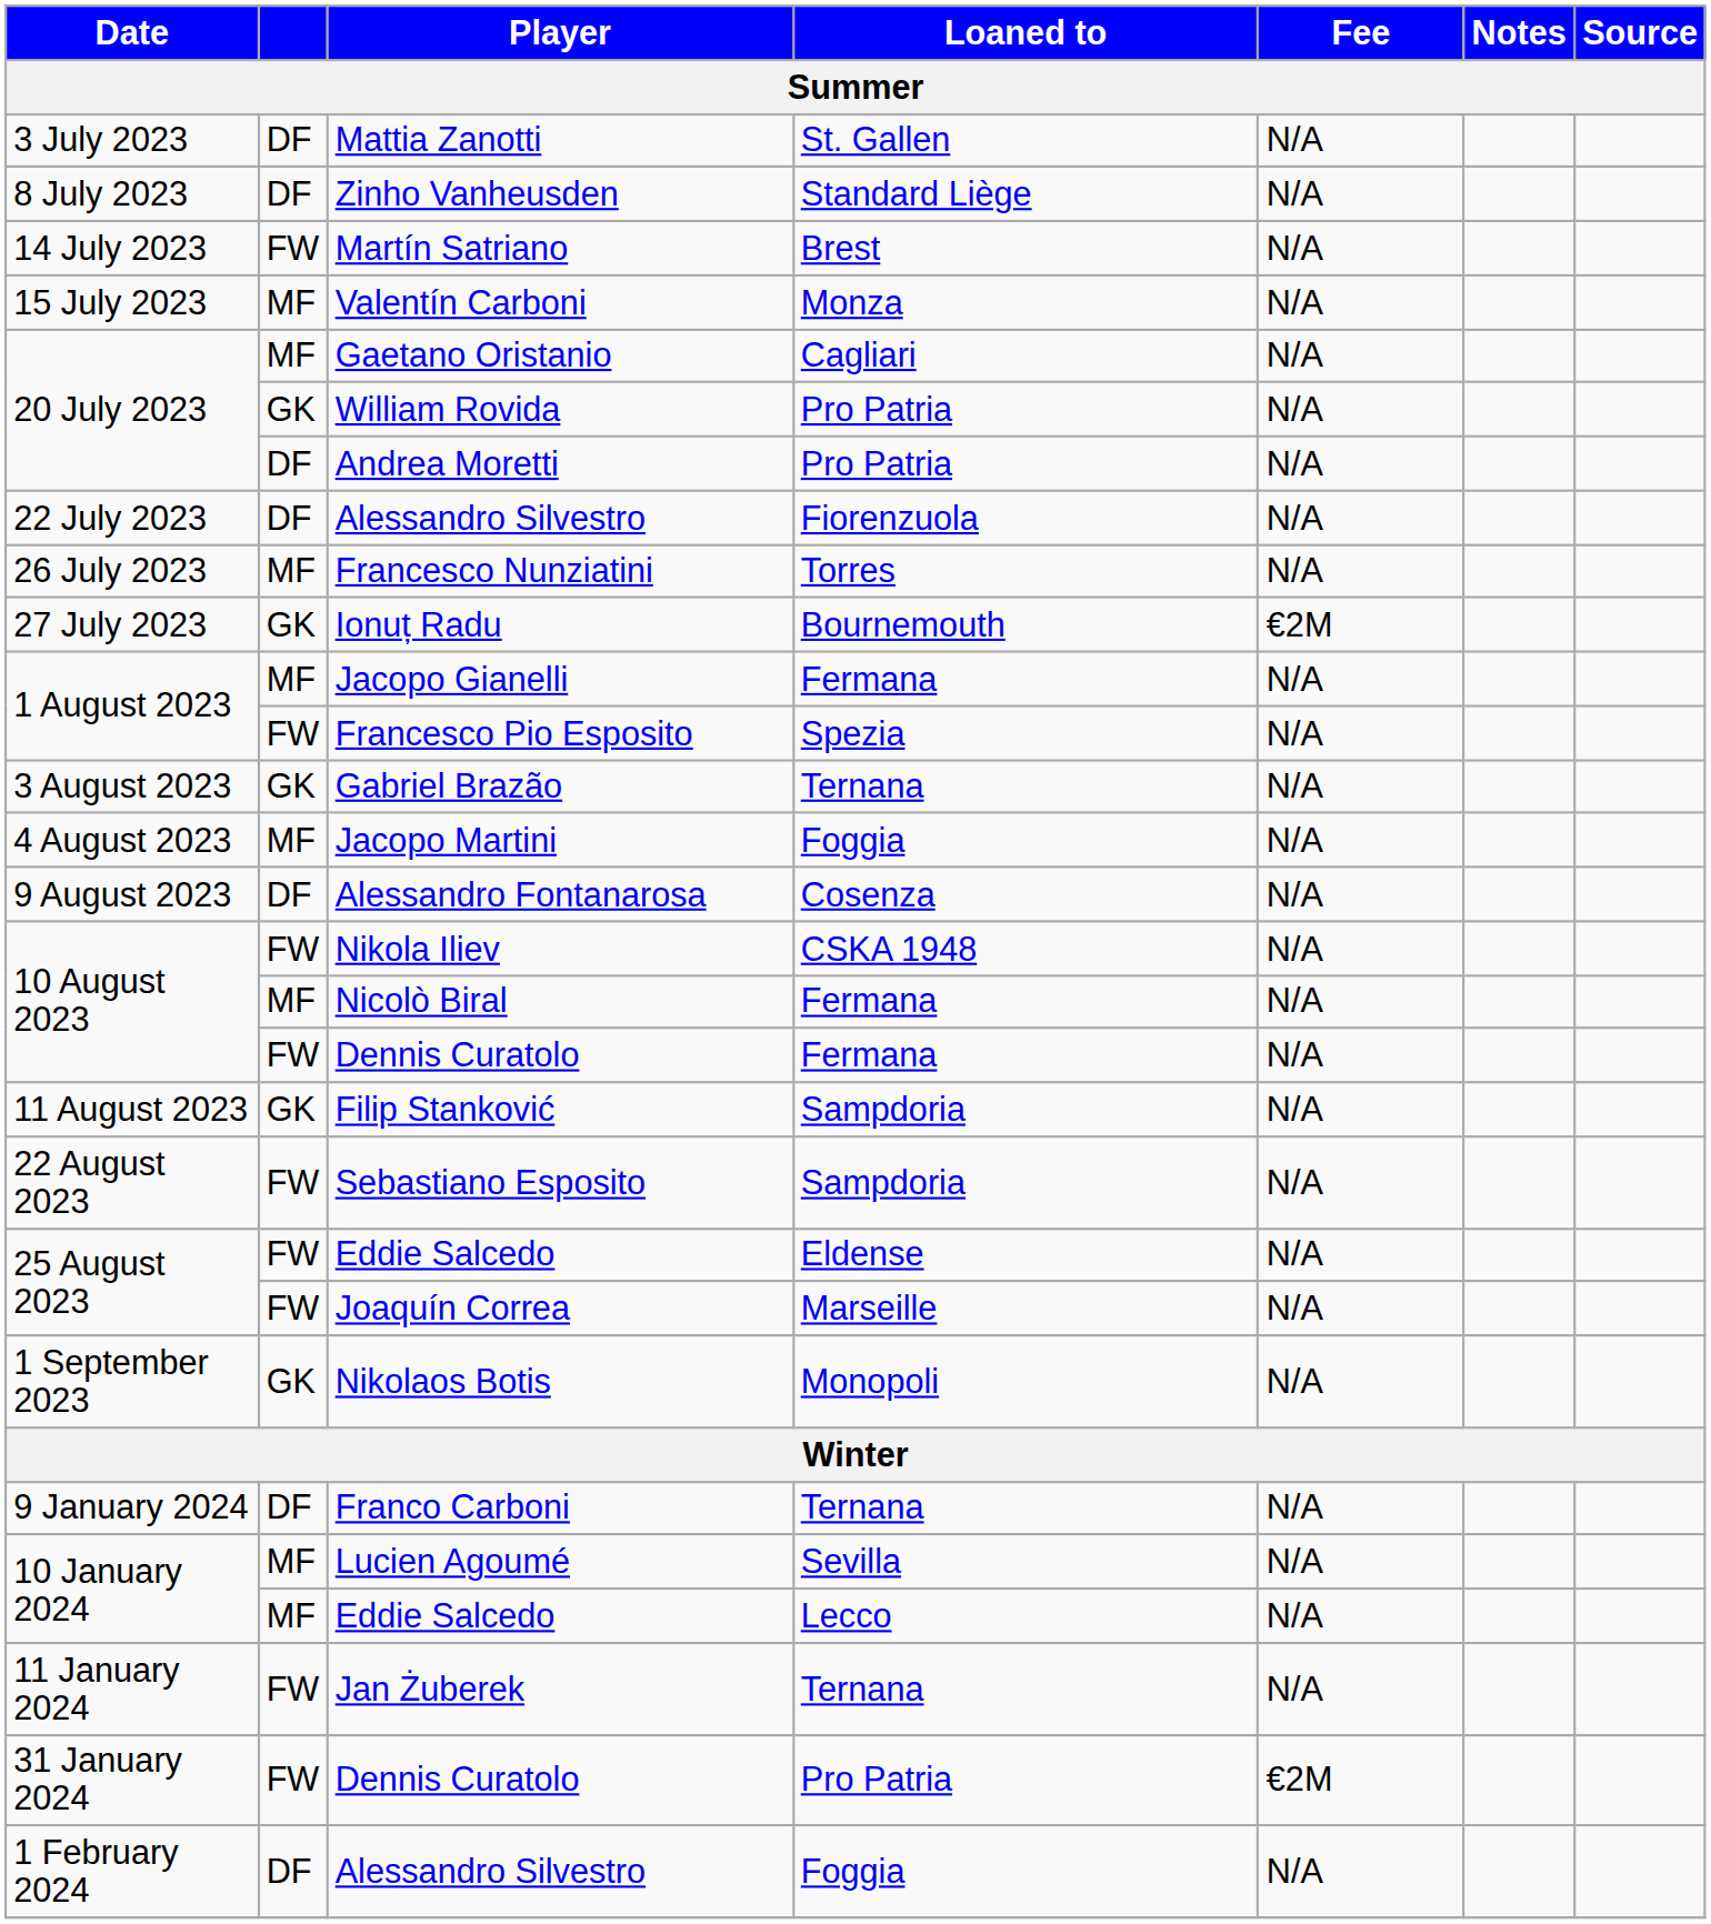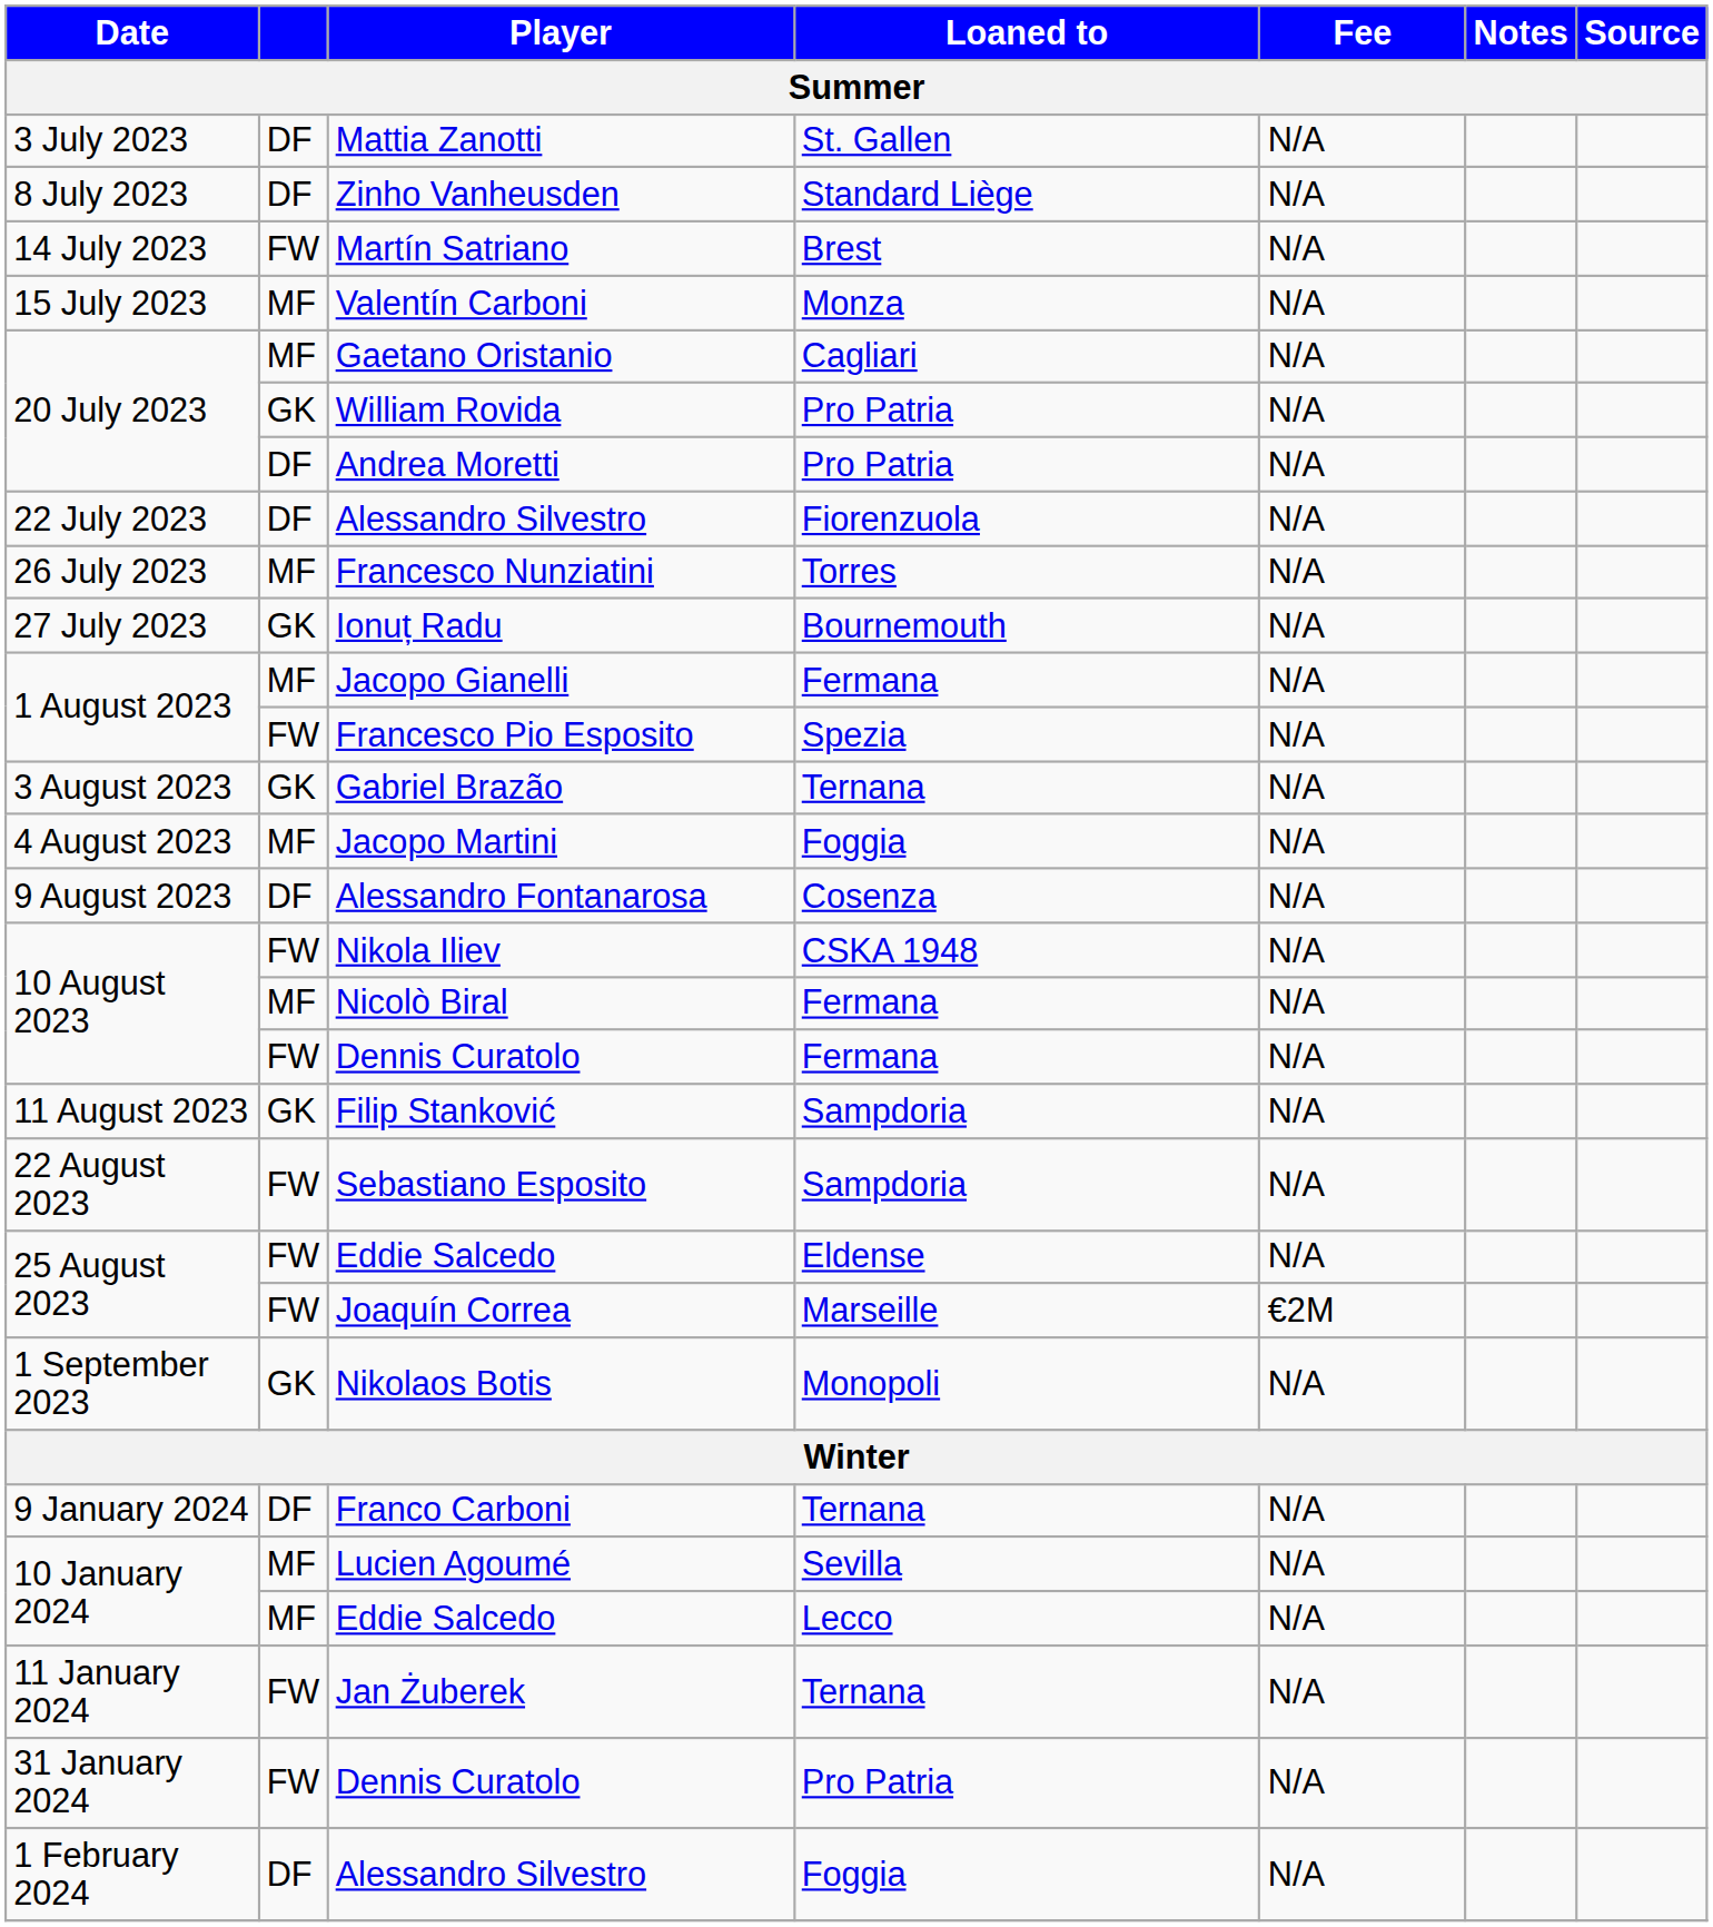Ionuț Radu | Fee: €2M -> N/A
Joaquín Correa | Fee: N/A -> €2M
31 January 2024 / Dennis Curatolo | Fee: €2M -> N/A
